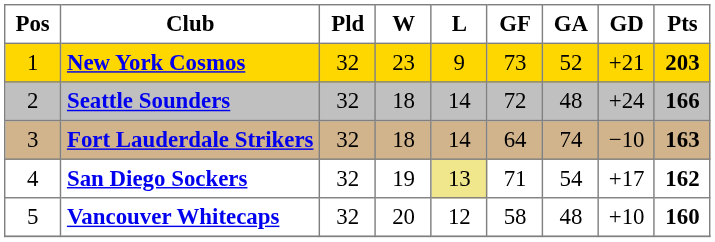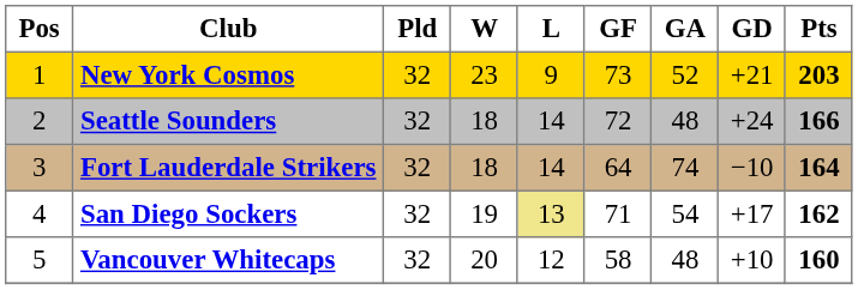Fort Lauderdale Strikers | Pts: 163 -> 164
